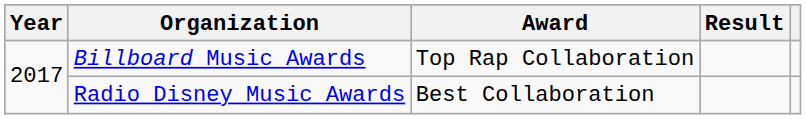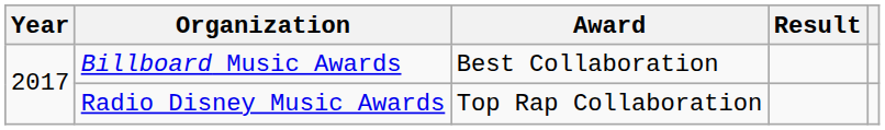Billboard Music Awards | Award: Top Rap Collaboration -> Best Collaboration
Radio Disney Music Awards | Award: Best Collaboration -> Top Rap Collaboration
